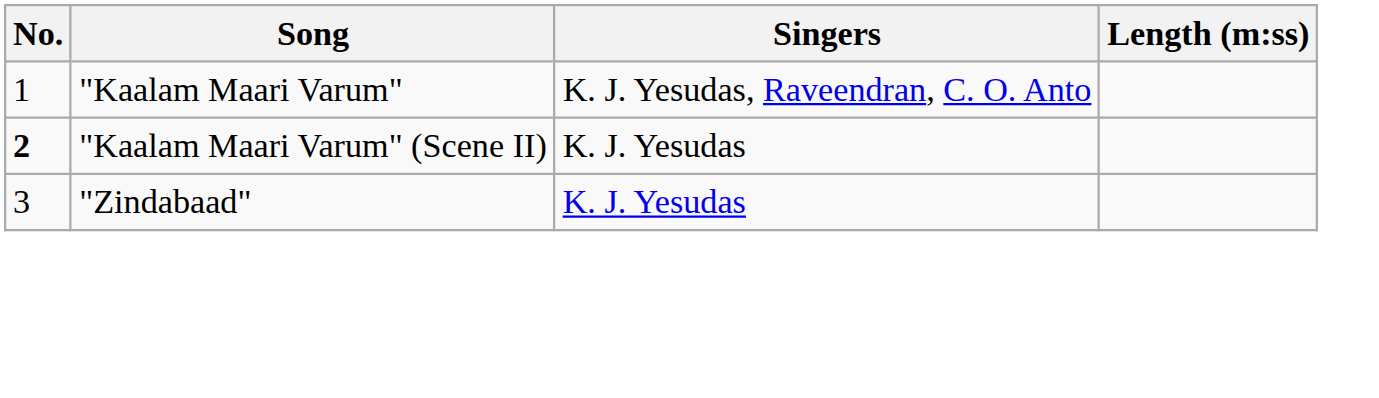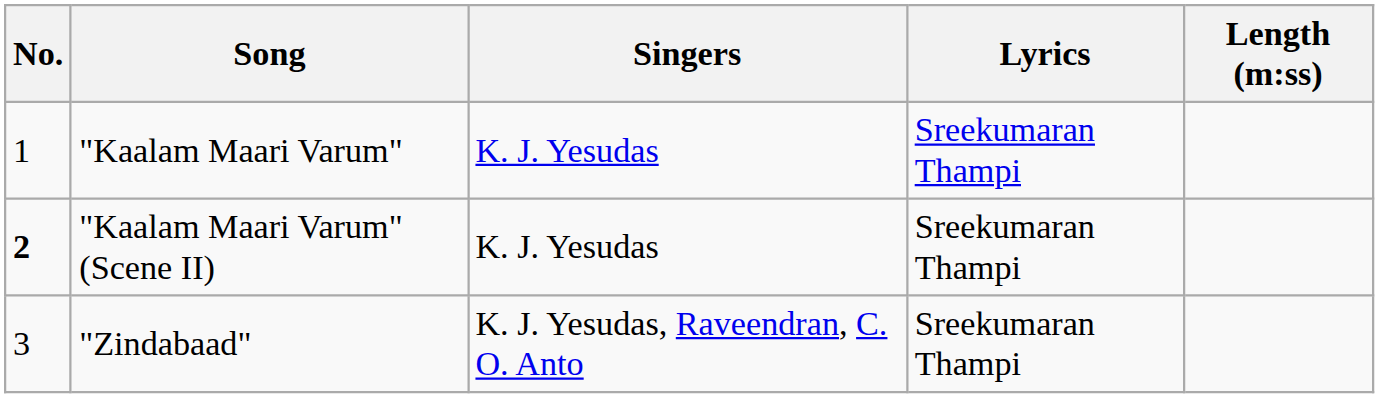+ column: Lyrics | Sreekumaran Thampi | Sreekumaran Thampi | Sreekumaran Thampi
"Kaalam Maari Varum" | Singers: K. J. Yesudas, Raveendran, C. O. Anto -> K. J. Yesudas
"Zindabaad" | Singers: K. J. Yesudas -> K. J. Yesudas, Raveendran, C. O. Anto
